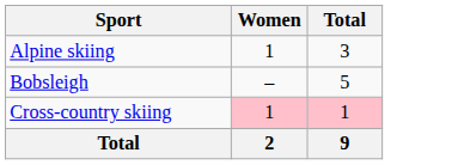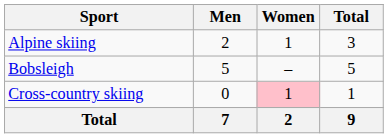+ column: Men | 2 | 5 | 0 | 7
Cross-country skiing | Total: pink background -> no background
